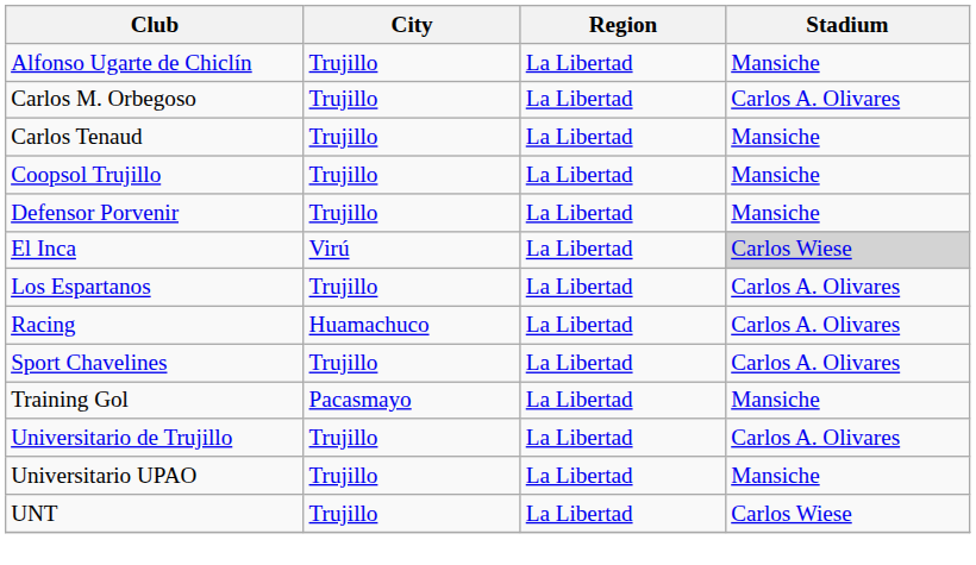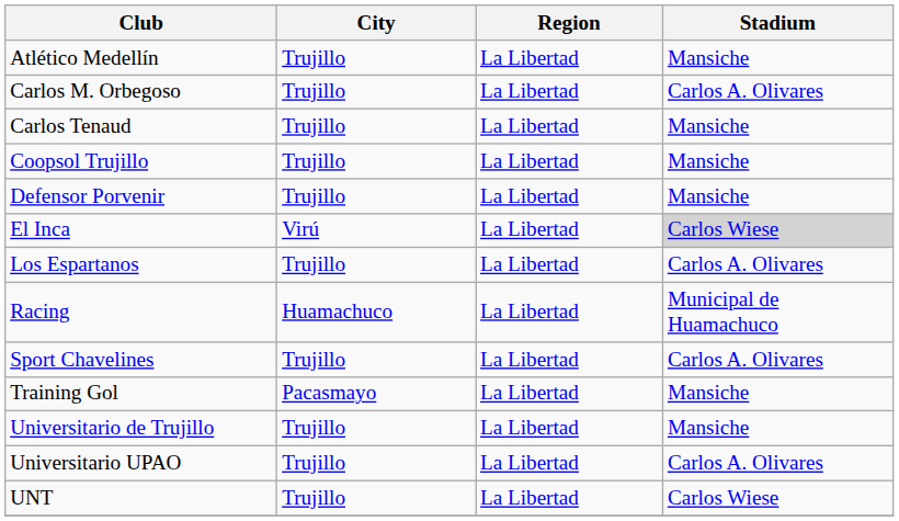- row: Alfonso Ugarte de Chiclín | Trujillo | La Libertad | Mansiche
+ row: Atlético Medellín | Trujillo | La Libertad | Mansiche
Racing | Stadium: Carlos A. Olivares -> Municipal de Huamachuco
Universitario de Trujillo | Stadium: Carlos A. Olivares -> Mansiche
Universitario UPAO | Stadium: Mansiche -> Carlos A. Olivares
